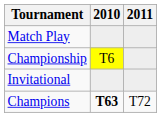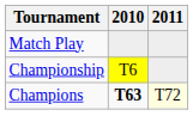- row: Invitational
Champions | 2011: no background -> lightyellow background
